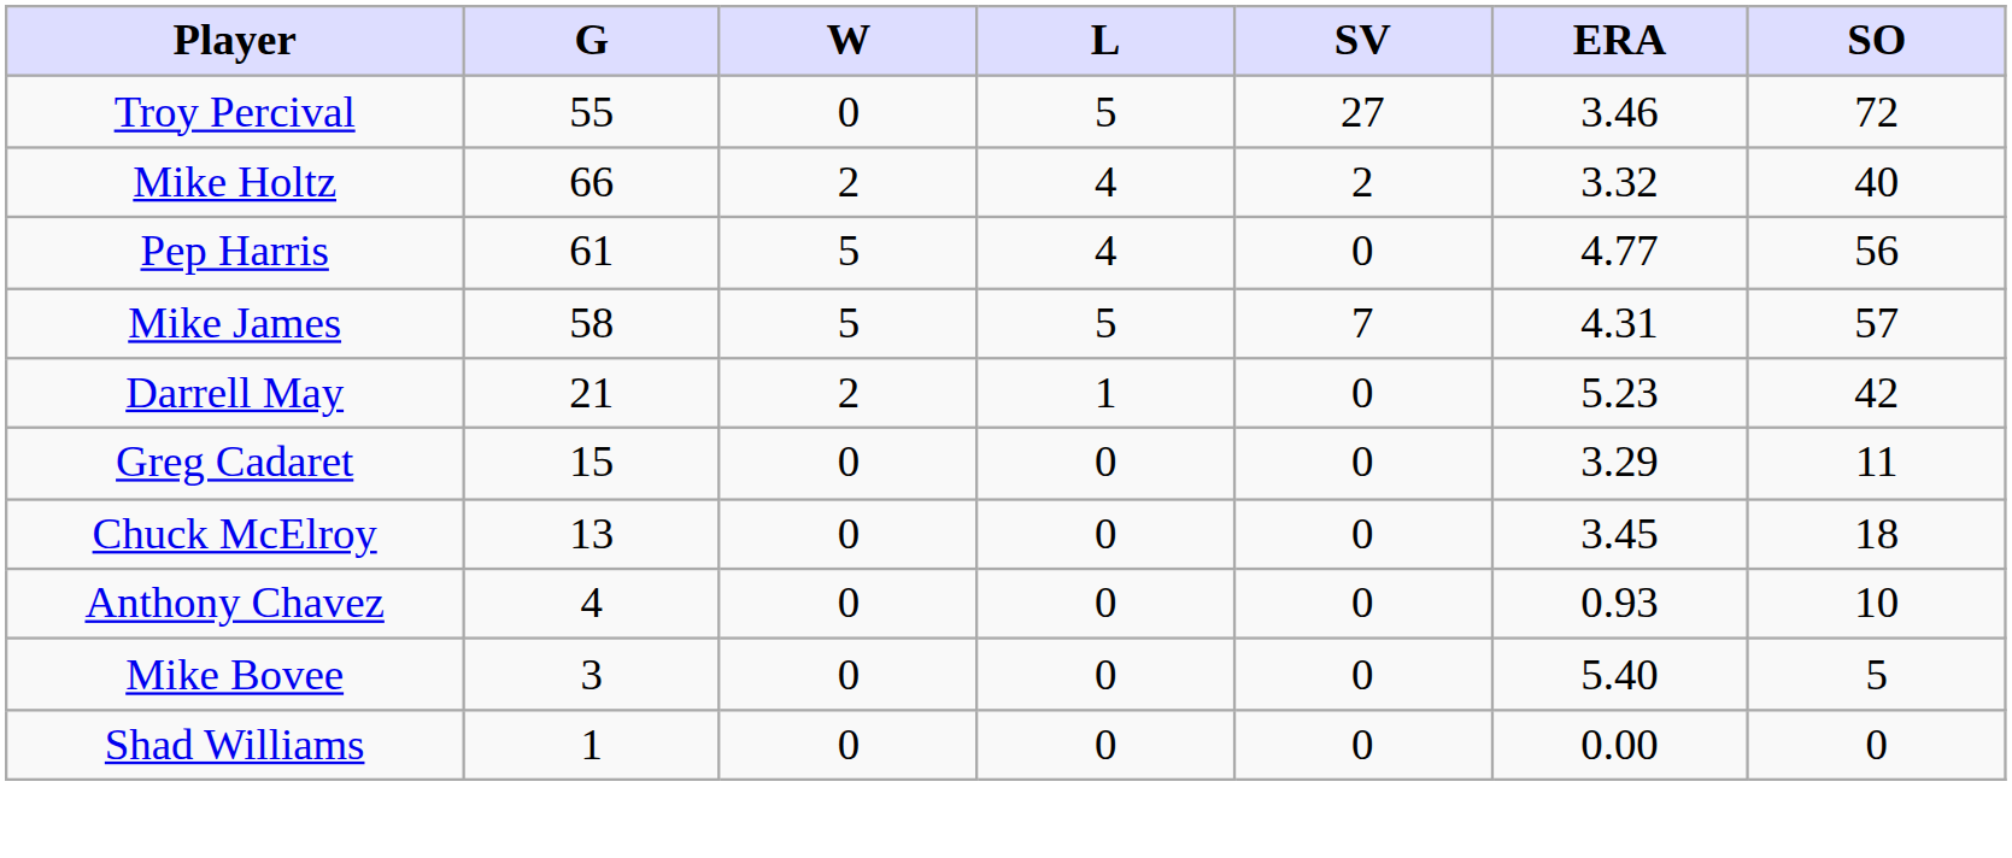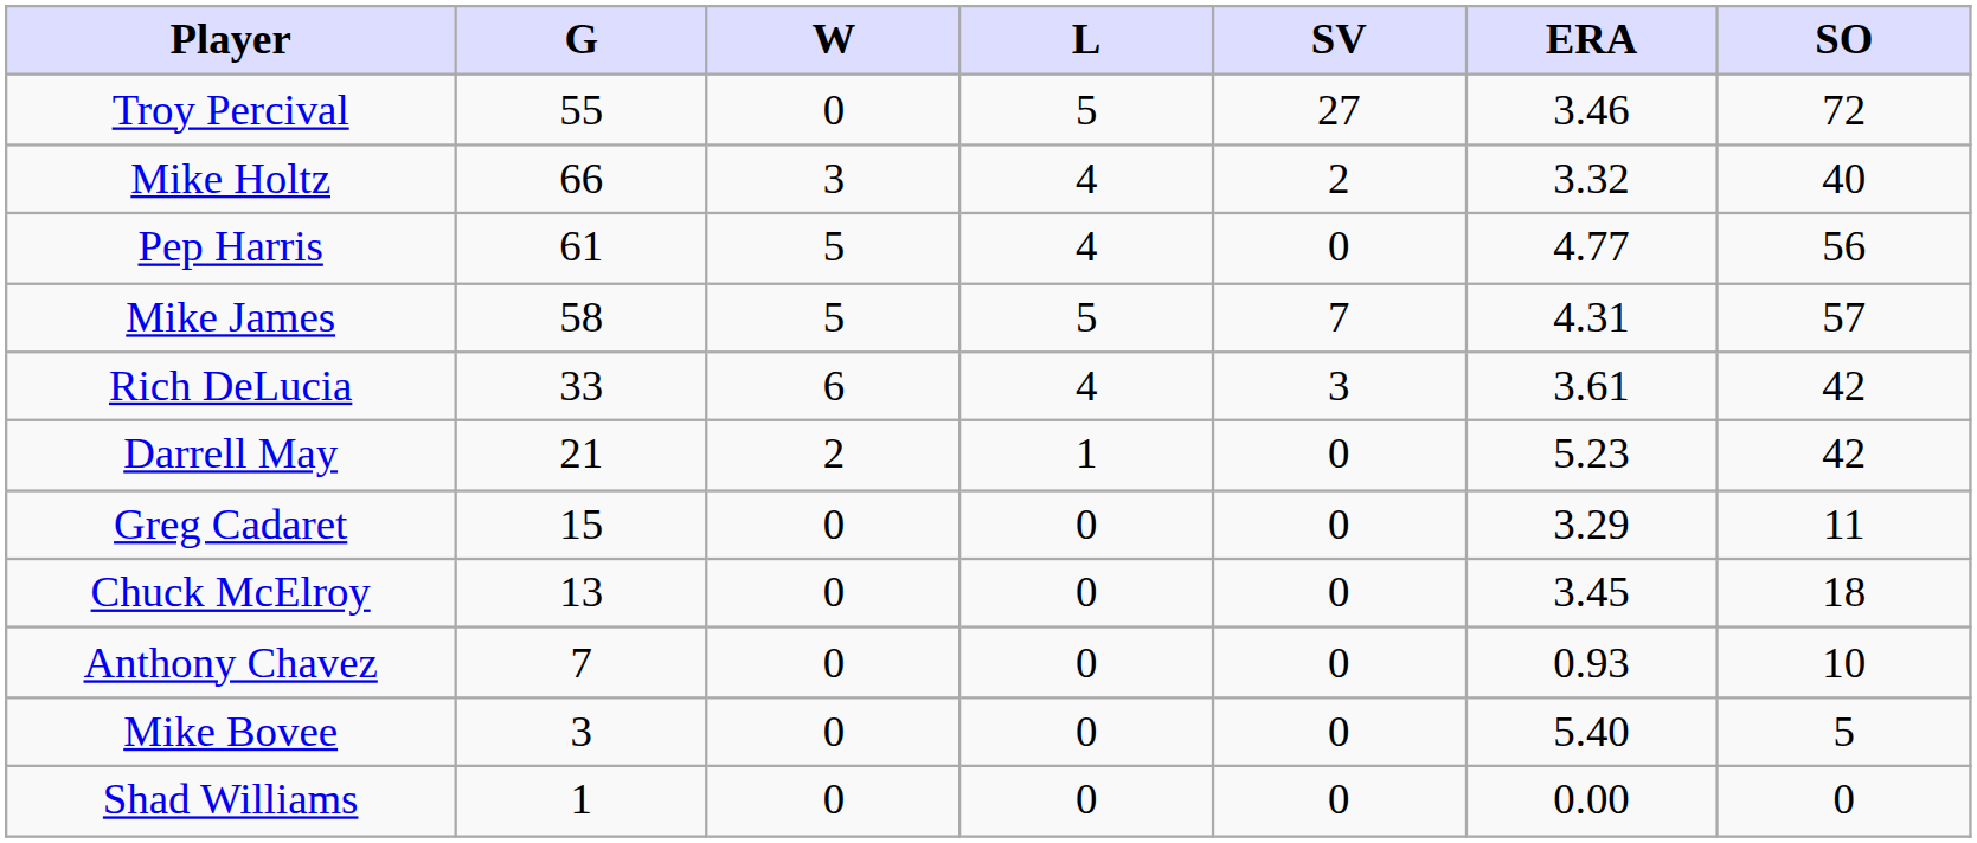Mike Holtz | W: 2 -> 3
+ row: Rich DeLucia | 33 | 6 | 4 | 3 | 3.61 | 42
Anthony Chavez | G: 4 -> 7
